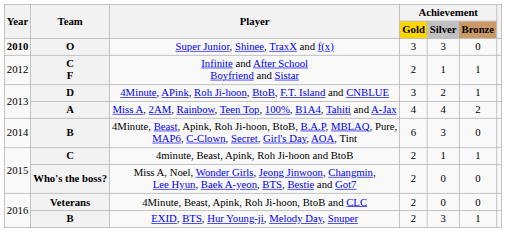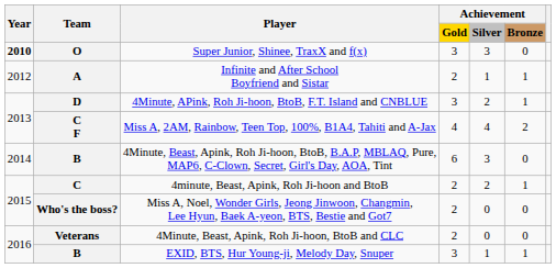Infinite and After School Boyfriend and Sistar | Team: C F -> A
Miss A, 2AM, Rainbow, Teen Top, 100%, B1A4, Tahiti and A-Jax | Team: A -> C F
4minute, Beast, Apink, Roh Ji-hoon and BtoB | Achievement / Silver: 1 -> 2
EXID, BTS, Hur Young-ji, Melody Day, Snuper | Achievement / Gold: 2 -> 3
EXID, BTS, Hur Young-ji, Melody Day, Snuper | Achievement / Silver: 3 -> 1
